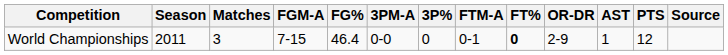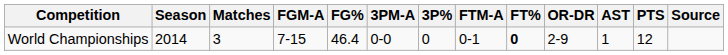World Championships | Season: 2011 -> 2014
